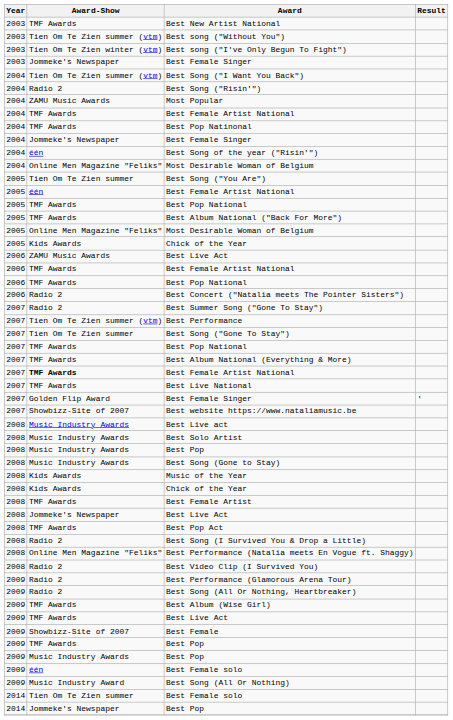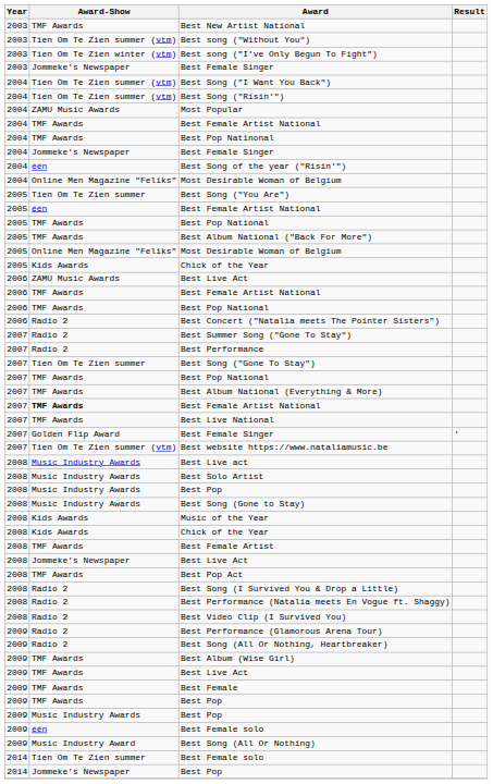Best Song ("Risin'") | Award-Show: Radio 2 -> Tien Om Te Zien summer (vtm)
Best Performance | Award-Show: Tien Om Te Zien summer (vtm) -> Radio 2
Best website https://www.nataliamusic.be | Award-Show: Showbizz-Site of 2007 -> Tien Om Te Zien summer (vtm)
Best Performance (Natalia meets En Vogue ft. Shaggy) | Award-Show: Online Men Magazine "Feliks" -> Radio 2
Best Female | Award-Show: Showbizz-Site of 2007 -> TMF Awards
